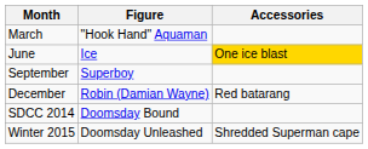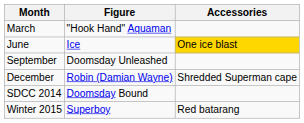September | Figure: Superboy -> Doomsday Unleashed
December | Accessories: Red batarang -> Shredded Superman cape
Winter 2015 | Figure: Doomsday Unleashed -> Superboy
Winter 2015 | Accessories: Shredded Superman cape -> Red batarang
